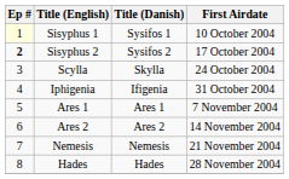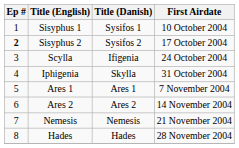Sisyphus 1 | Ep #: lightyellow background -> no background
Scylla | Title (Danish): Skylla -> Ifigenia
Iphigenia | Title (Danish): Ifigenia -> Skylla
